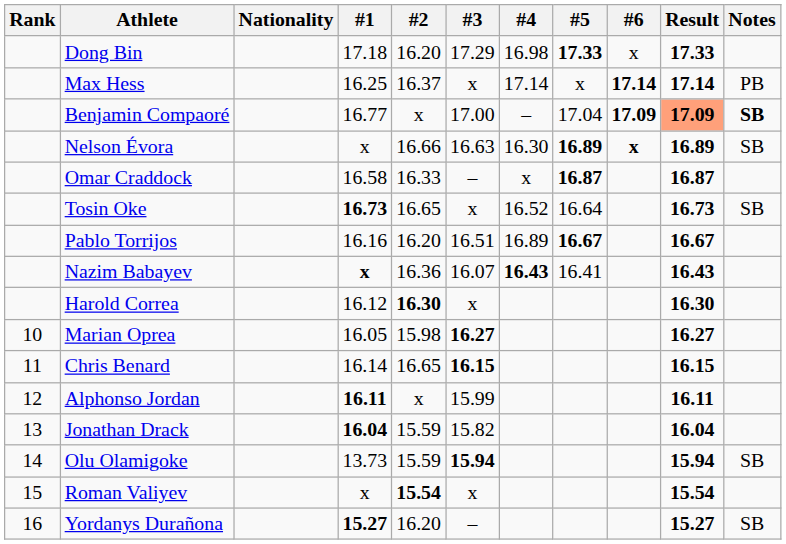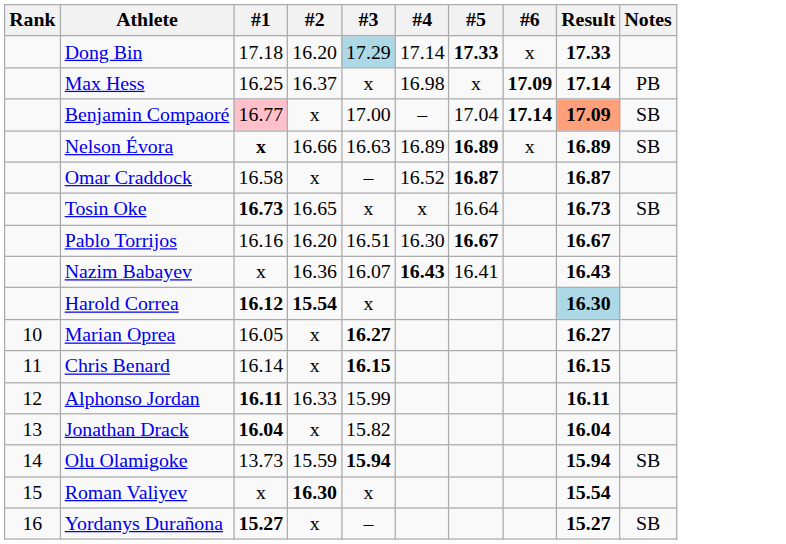- column: Nationality
Dong Bin | #3: no background -> lightblue background
Dong Bin | #4: 16.98 -> 17.14
Max Hess | #4: 17.14 -> 16.98
Max Hess | #6: 17.14 -> 17.09
Benjamin Compaoré | #1: no background -> pink background
Benjamin Compaoré | #6: 17.09 -> 17.14
Benjamin Compaoré | Notes: bold -> normal
Nelson Évora | #1: normal -> bold
Nelson Évora | #4: 16.30 -> 16.89
Nelson Évora | #6: bold -> normal
Omar Craddock | #2: 16.33 -> x
Omar Craddock | #4: x -> 16.52
Tosin Oke | #4: 16.52 -> x
Pablo Torrijos | #4: 16.89 -> 16.30
Nazim Babayev | #1: bold -> normal
Harold Correa | #1: normal -> bold
Harold Correa | #2: 16.30 -> 15.54
Harold Correa | Result: no background -> lightblue background
Marian Oprea | #2: 15.98 -> x
Chris Benard | #2: 16.65 -> x
Alphonso Jordan | #2: x -> 16.33
Jonathan Drack | #2: 15.59 -> x
Roman Valiyev | #2: 15.54 -> 16.30
Yordanys Durañona | #2: 16.20 -> x
